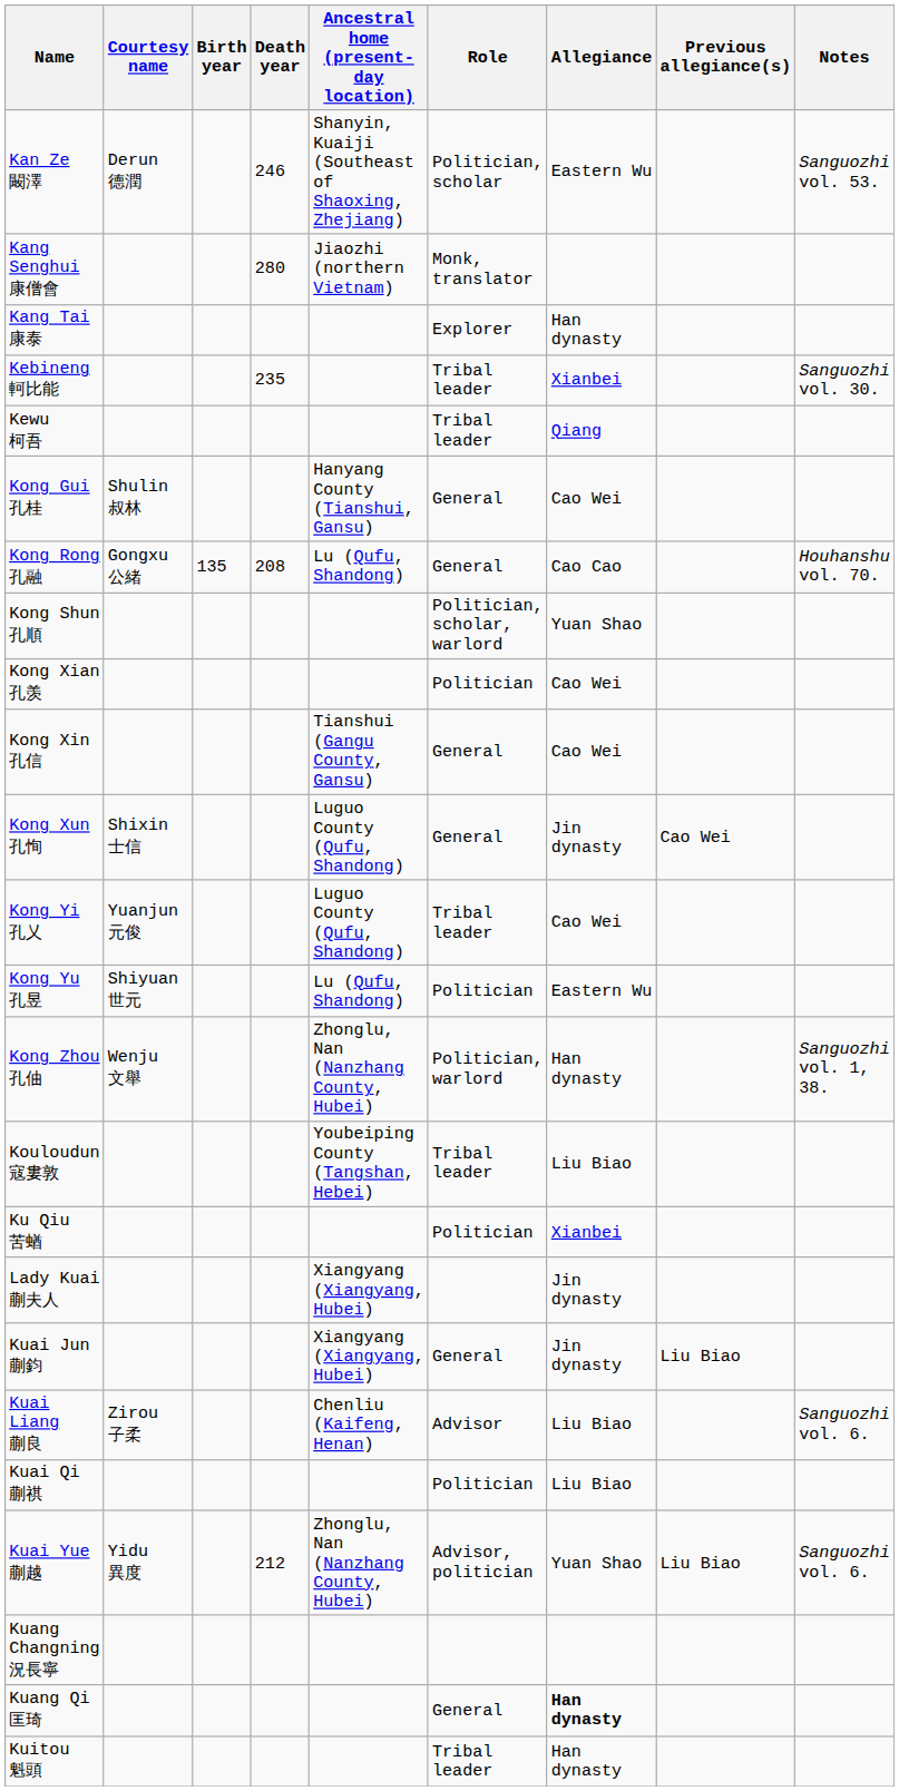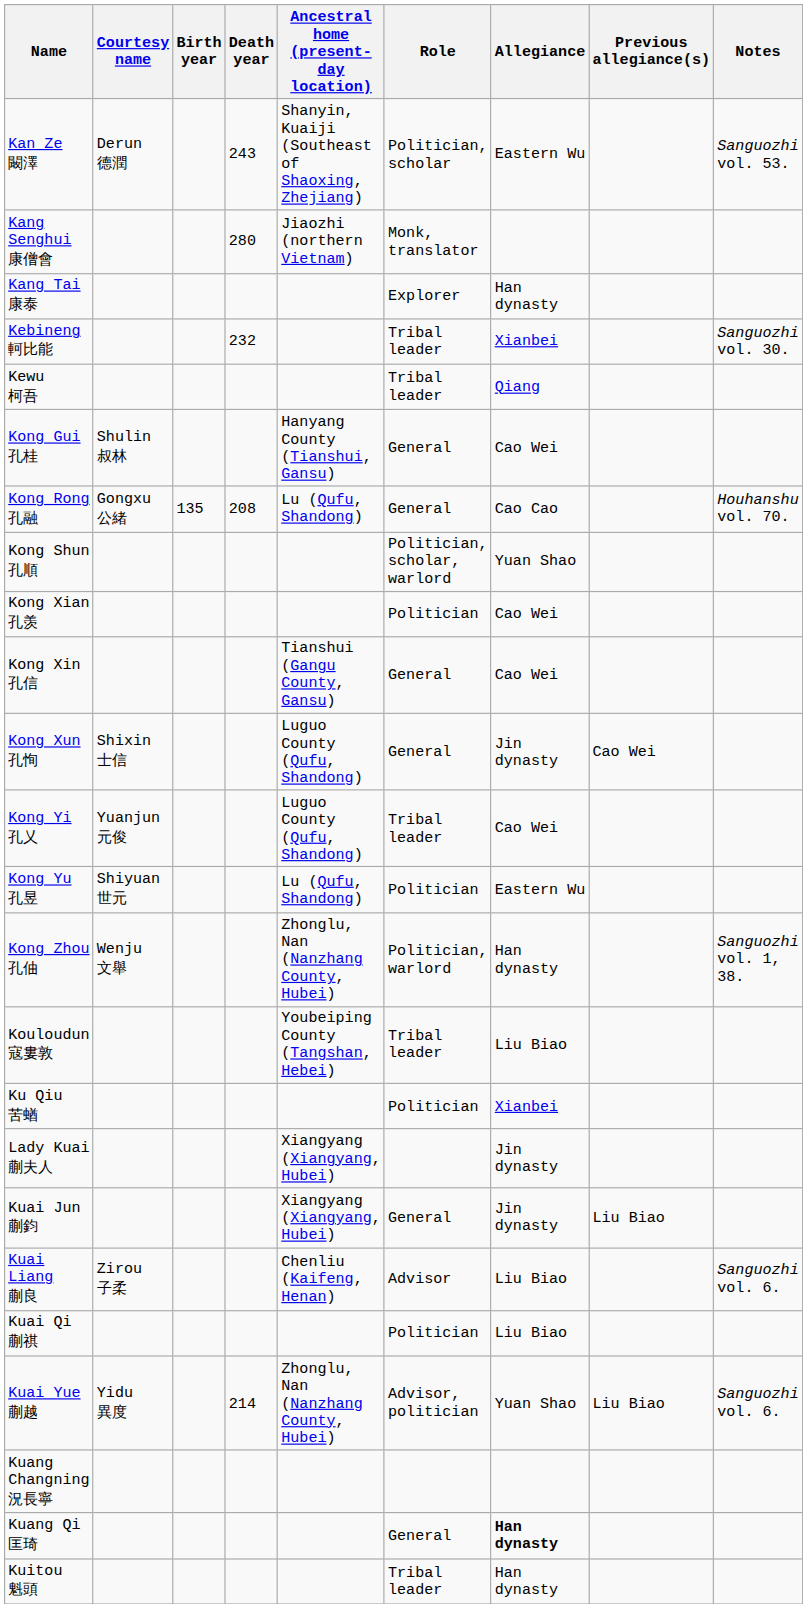Kan Ze 闞澤 | Death year: 246 -> 243
Kebineng 軻比能 | Death year: 235 -> 232
Kuai Yue 蒯越 | Death year: 212 -> 214
